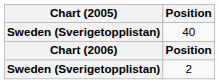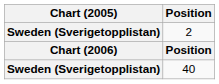rows swapped: 2 <-> 40
